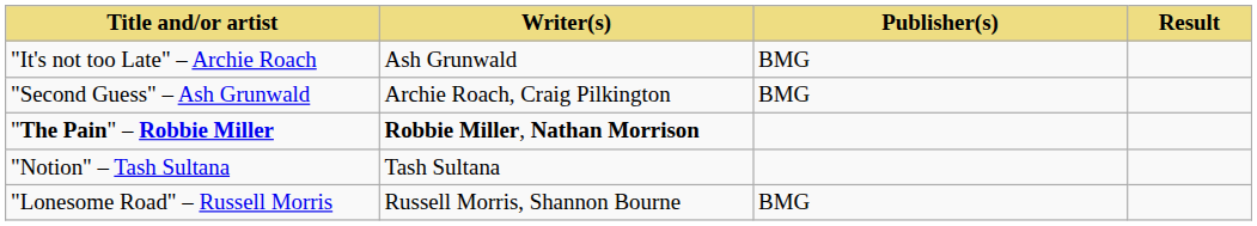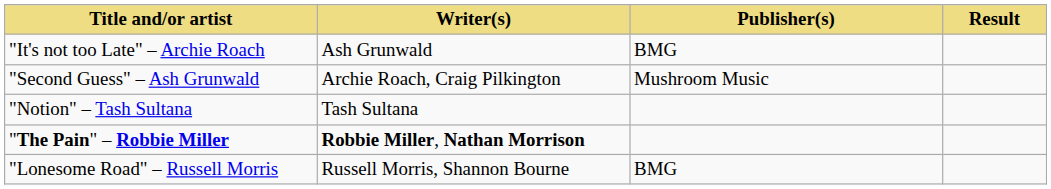"Second Guess" – Ash Grunwald | Publisher(s): BMG -> Mushroom Music
rows swapped: "The Pain" – Robbie Miller <-> "Notion" – Tash Sultana
